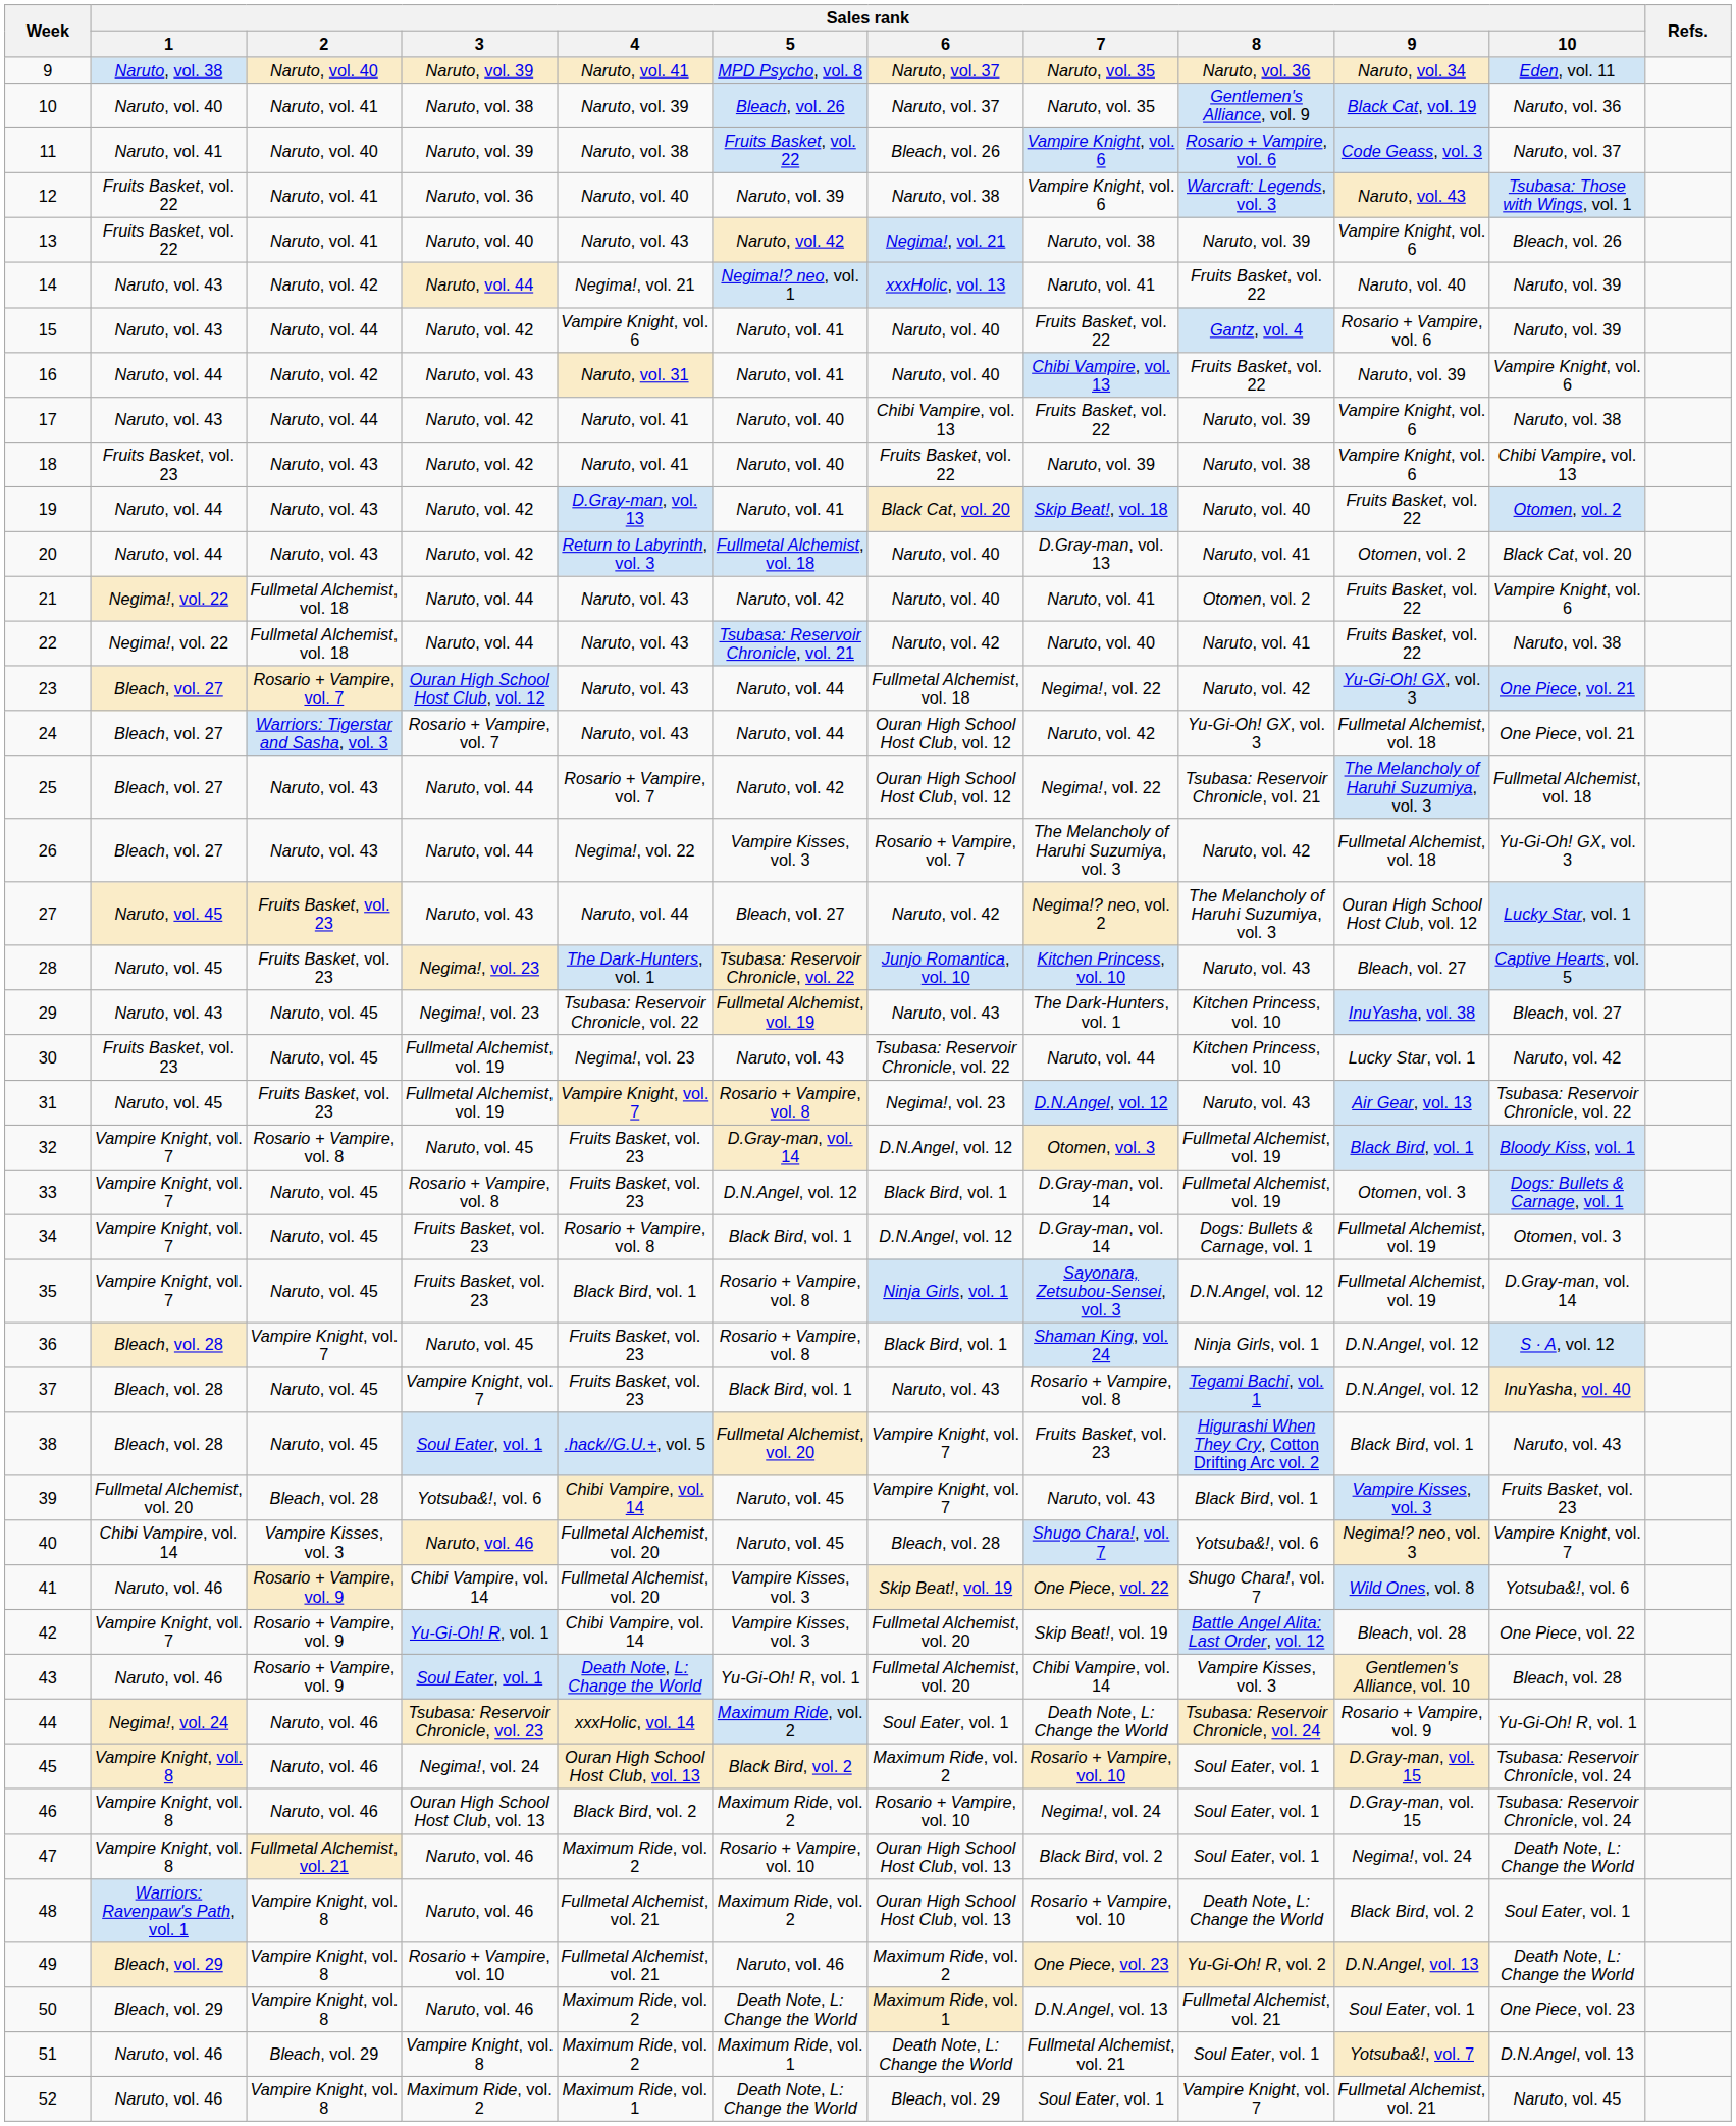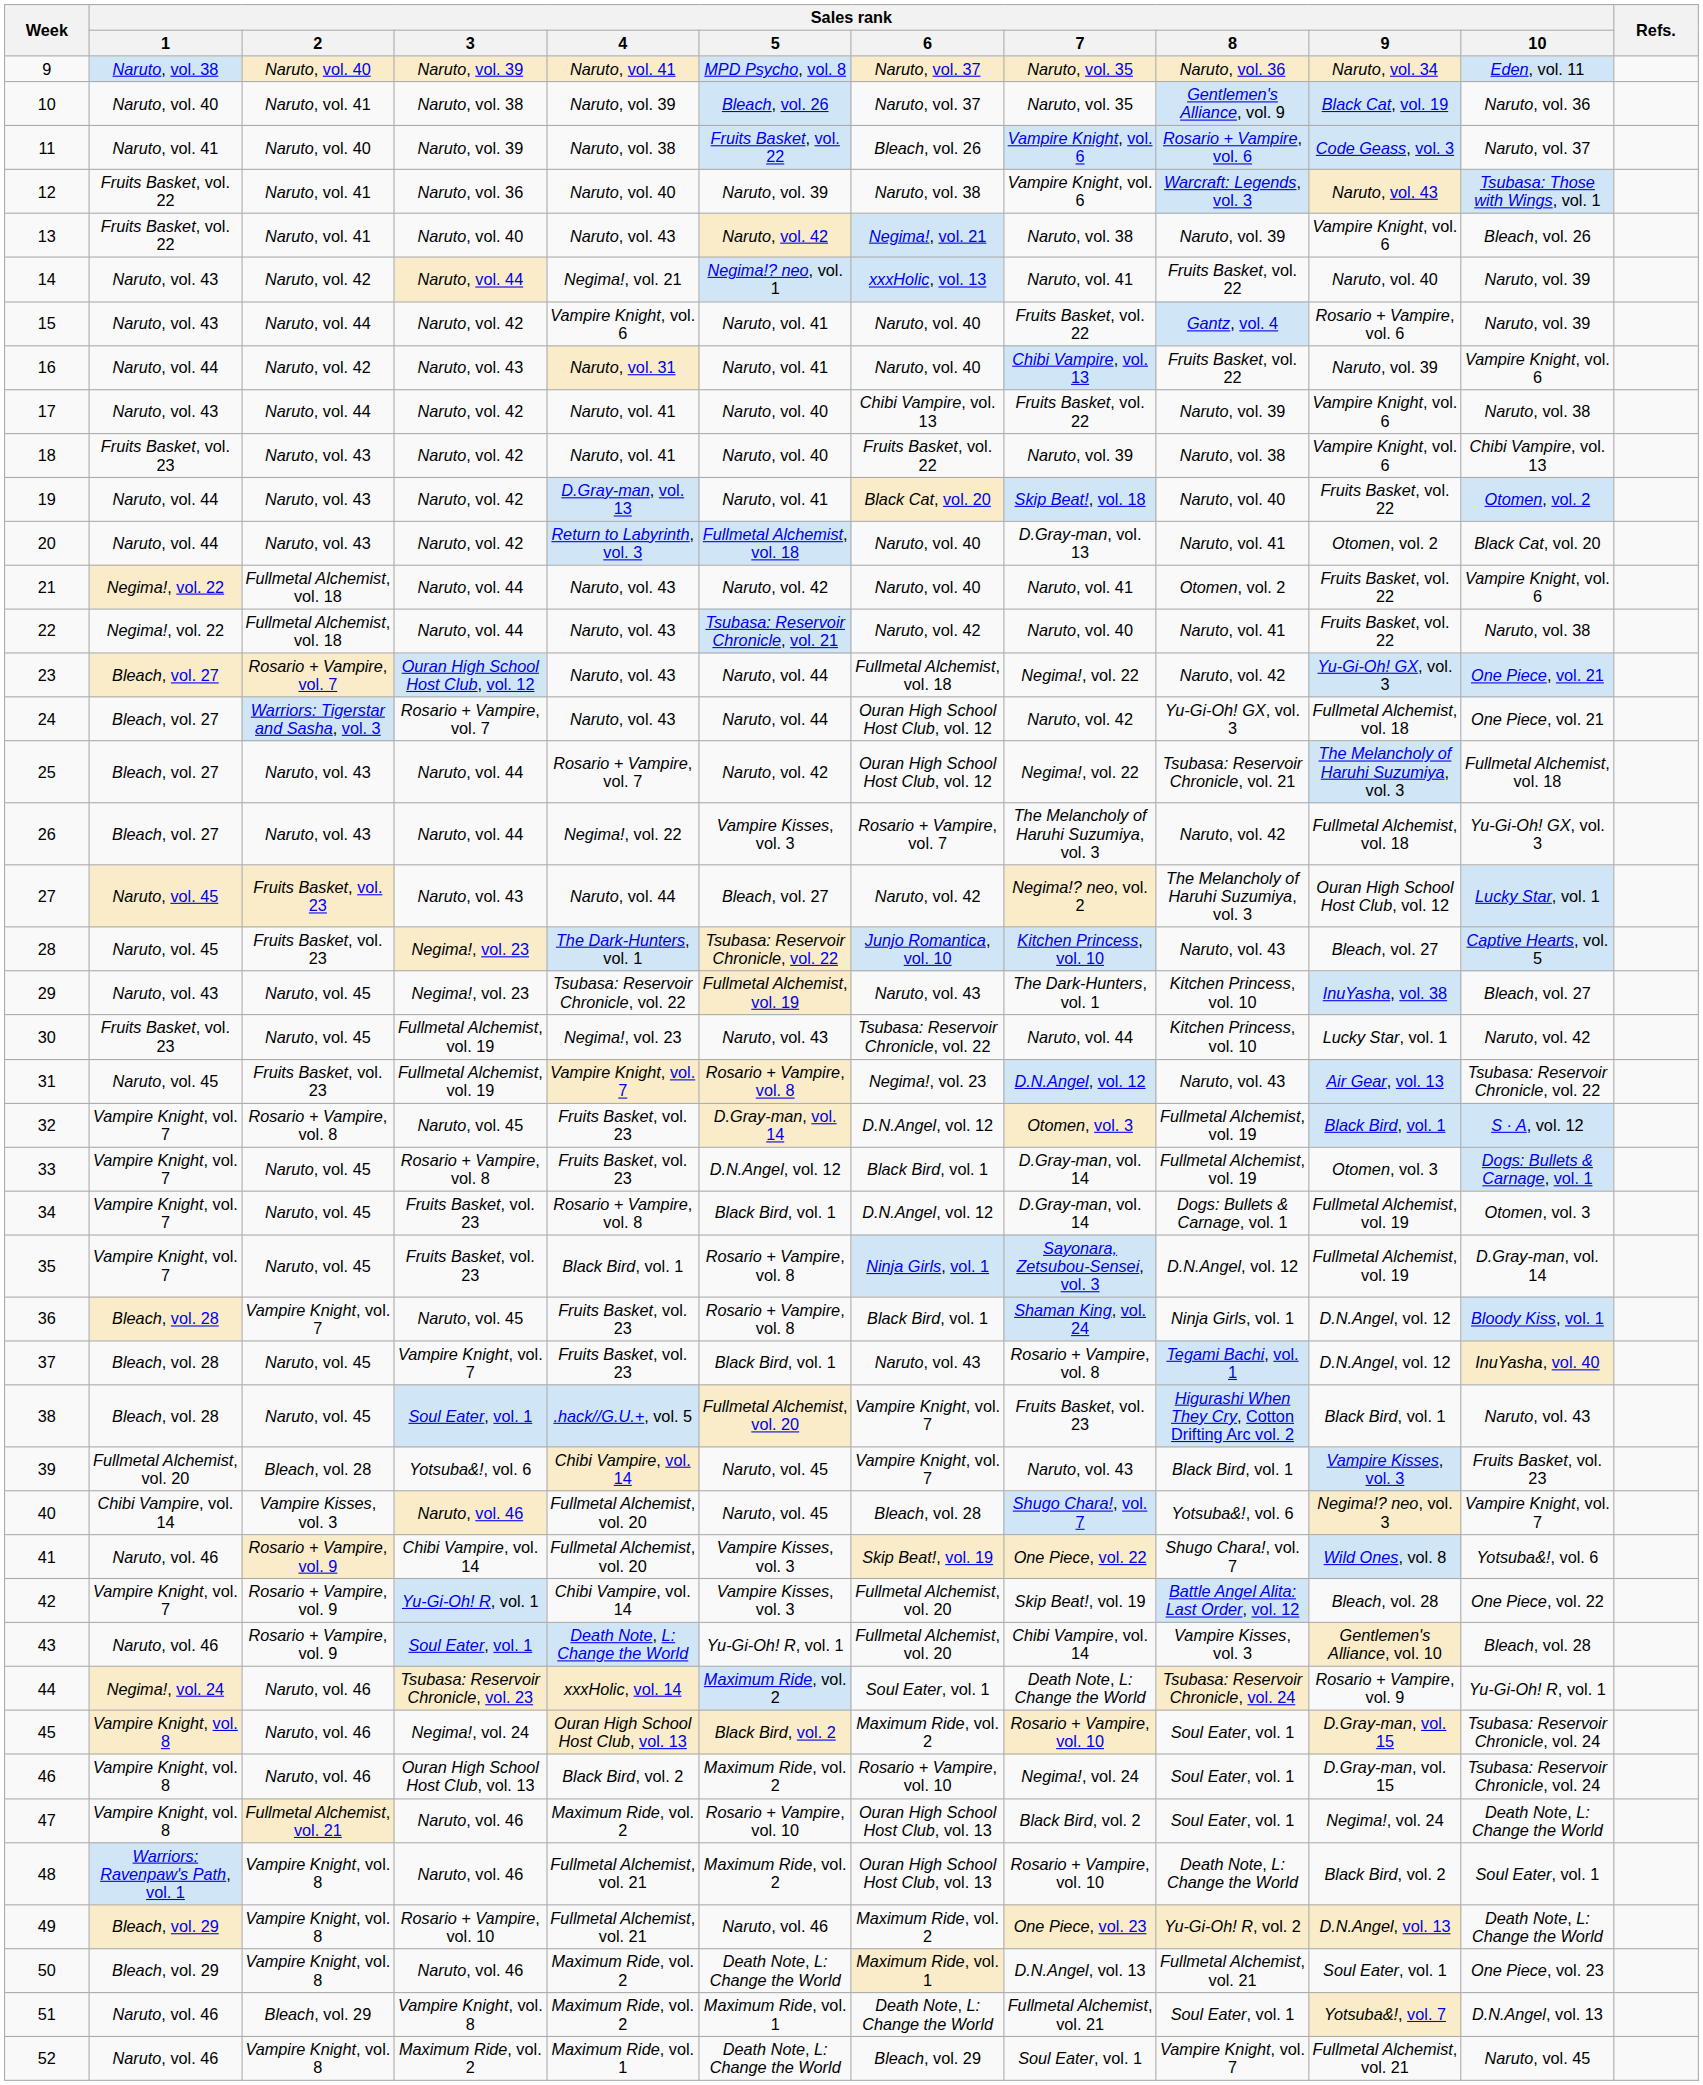32 | Sales rank / 10: Bloody Kiss, vol. 1 -> S · A, vol. 12
36 | Sales rank / 10: S · A, vol. 12 -> Bloody Kiss, vol. 1
